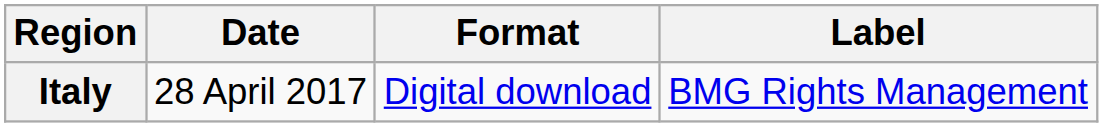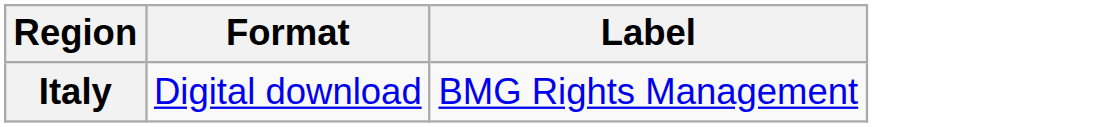- column: Date | 28 April 2017
